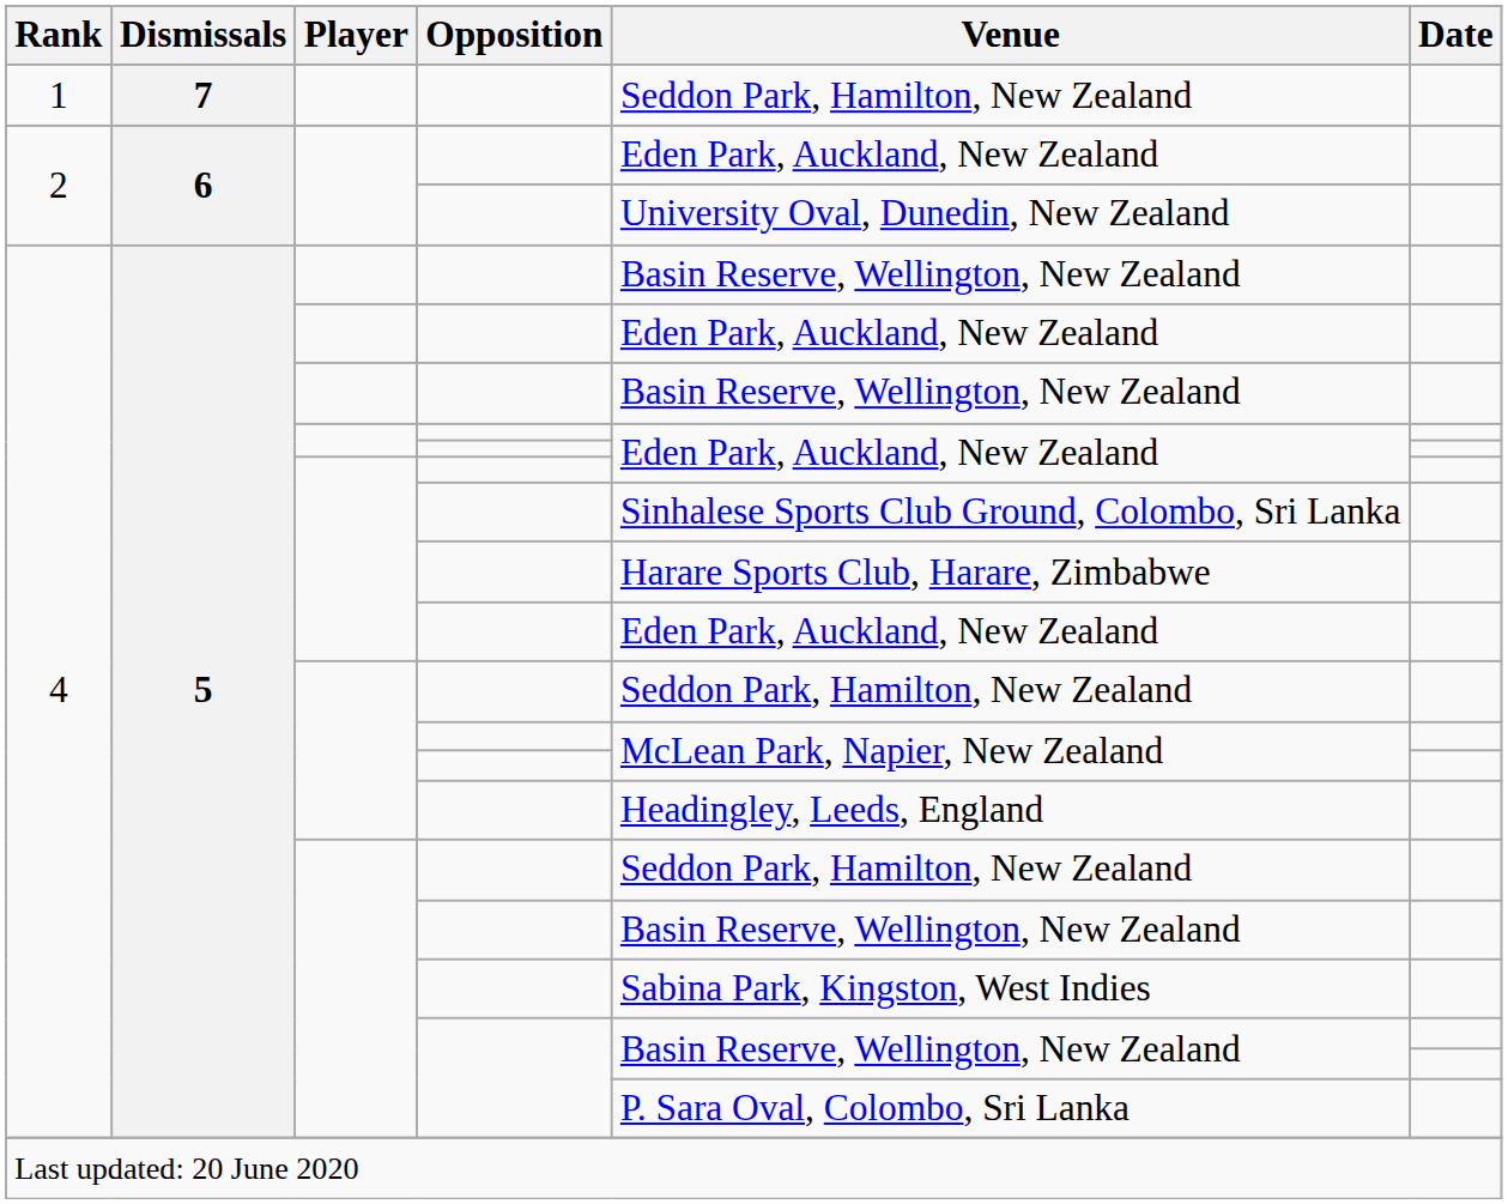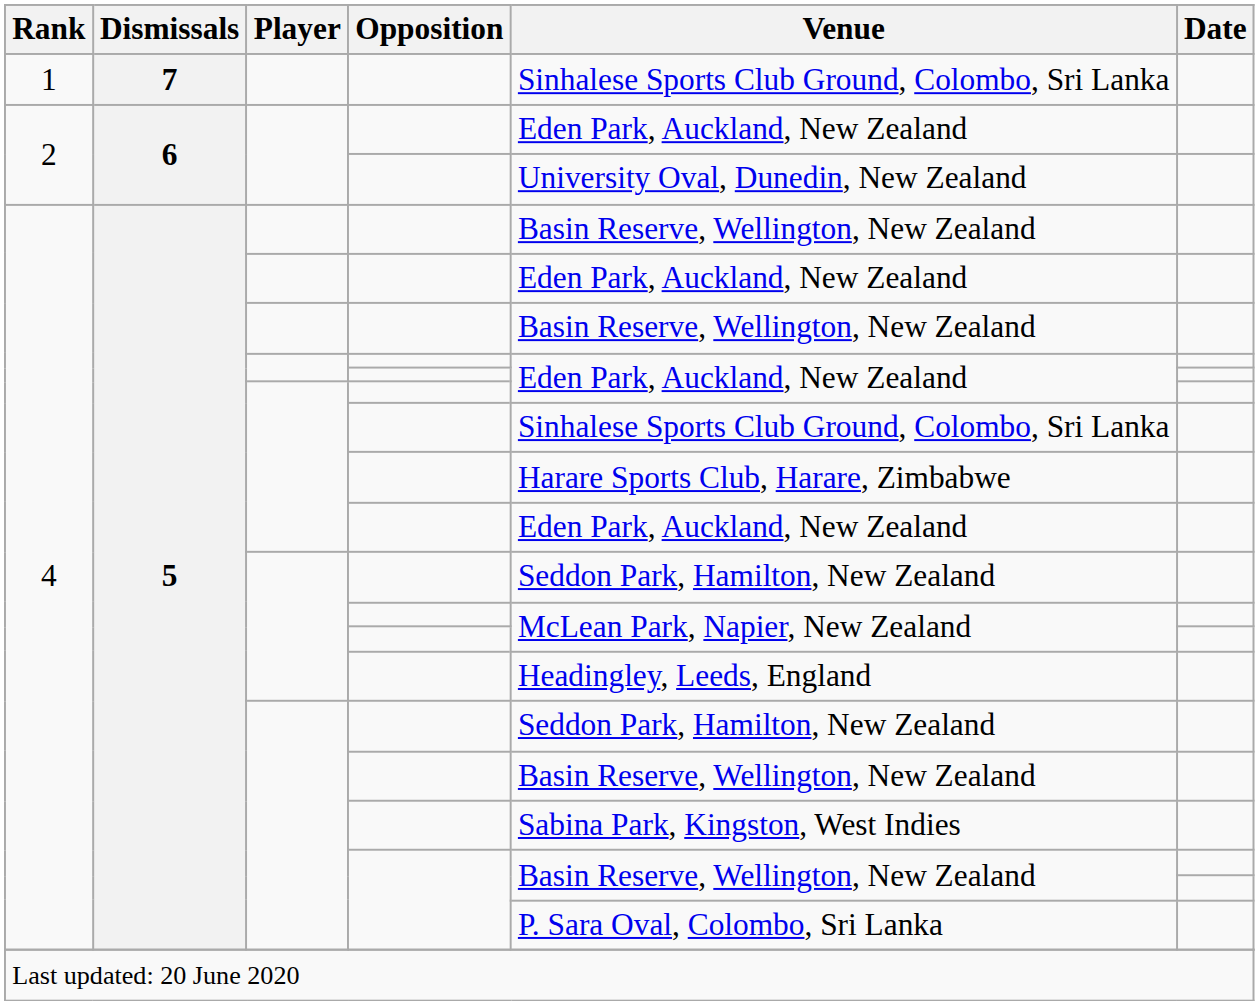1 | Venue: Seddon Park, Hamilton, New Zealand -> Sinhalese Sports Club Ground, Colombo, Sri Lanka
